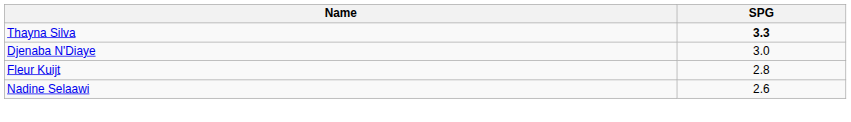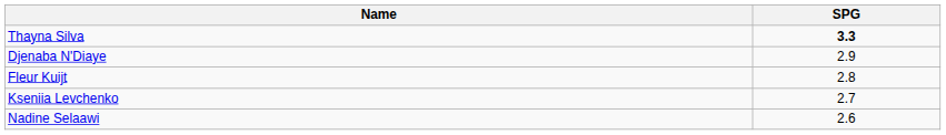Djenaba N'Diaye | SPG: 3.0 -> 2.9
+ row: Kseniia Levchenko | 2.7
